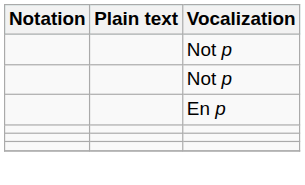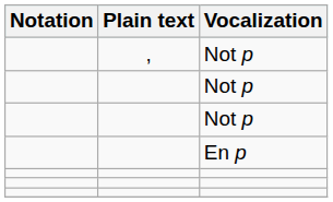+ row: , | Not p
